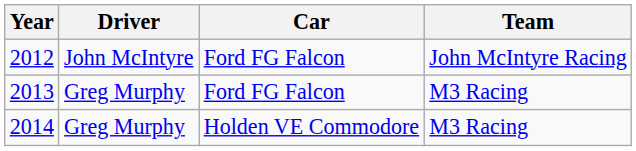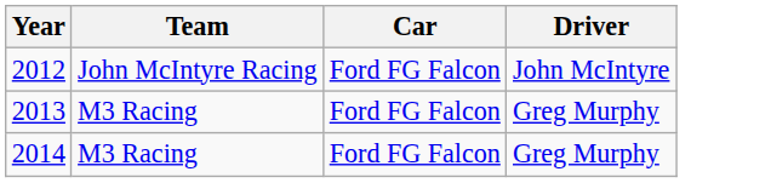columns swapped: Driver <-> Team
2014 | Car: Holden VE Commodore -> Ford FG Falcon
